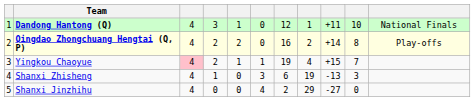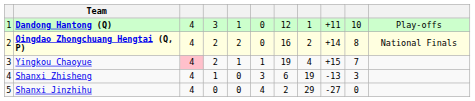Dandong Hantong (Q) | column 11: National Finals -> Play-offs
Qingdao Zhongchuang Hengtai (Q, P) | column 11: Play-offs -> National Finals
